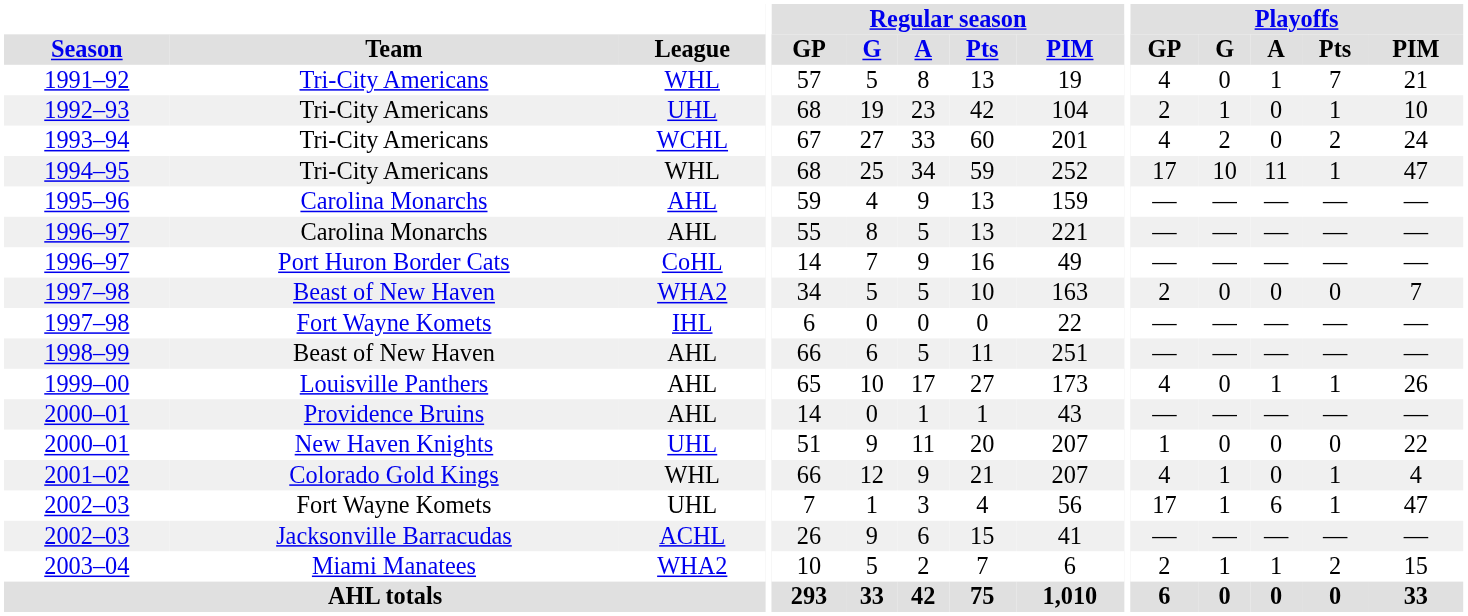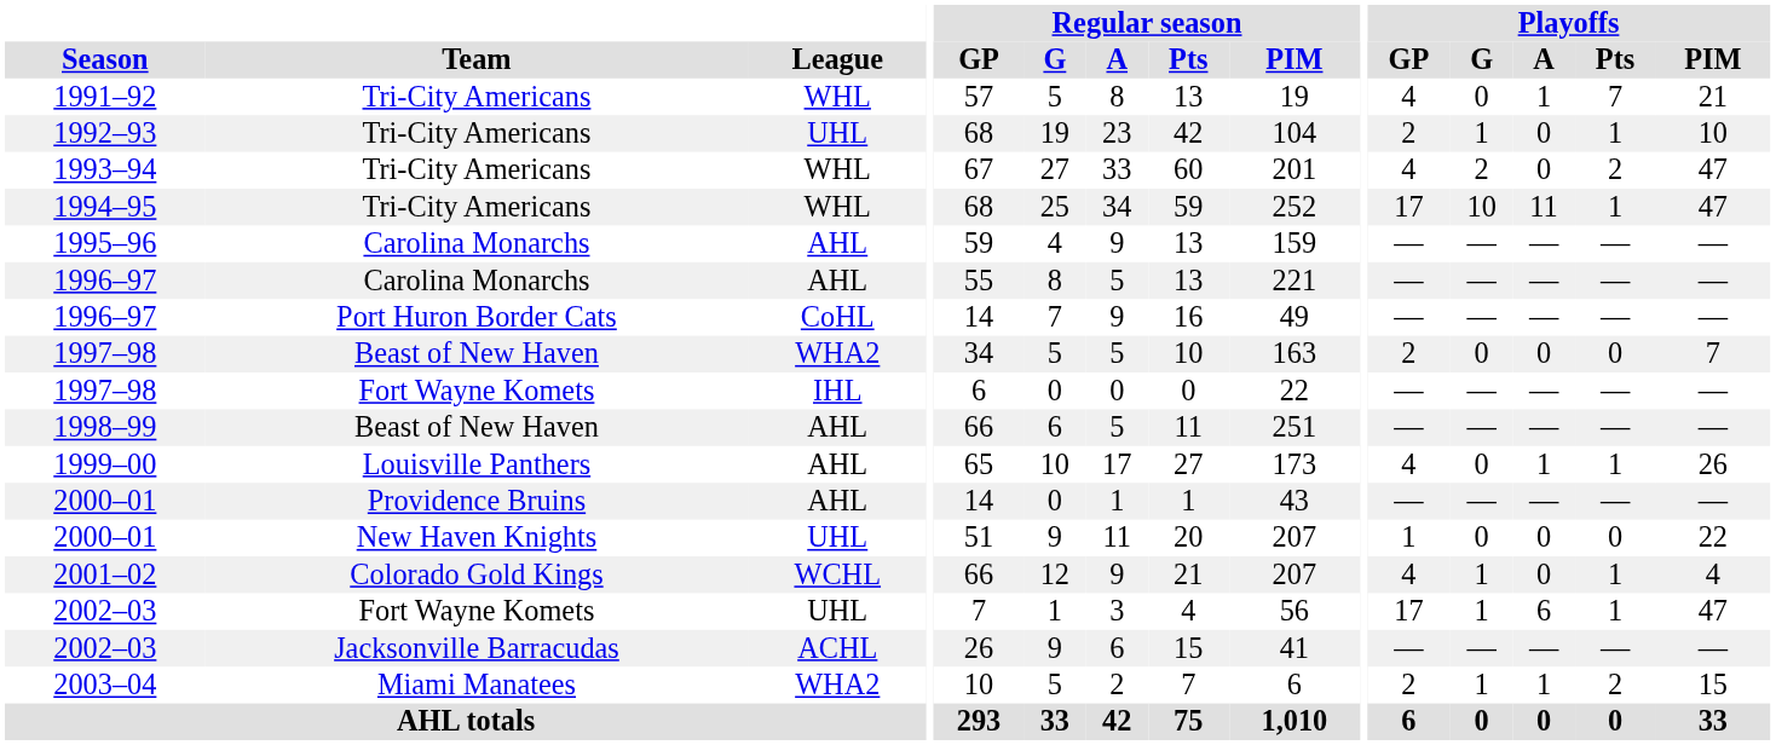1993–94 | League: WCHL -> WHL
1993–94 | Playoffs / PIM: 24 -> 47
2001–02 | League: WHL -> WCHL
